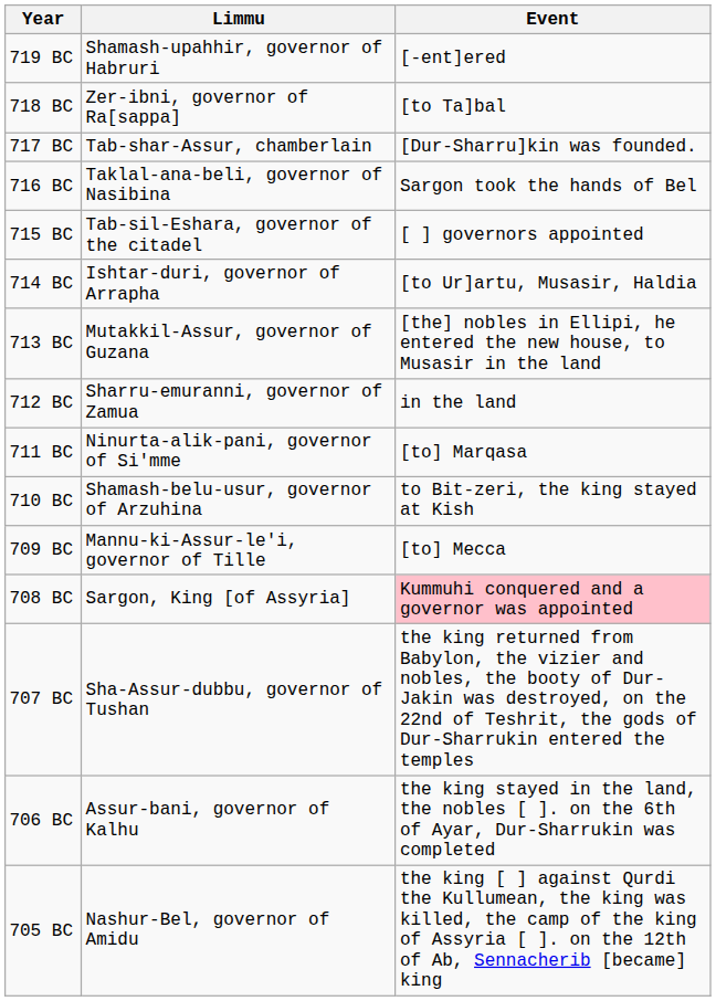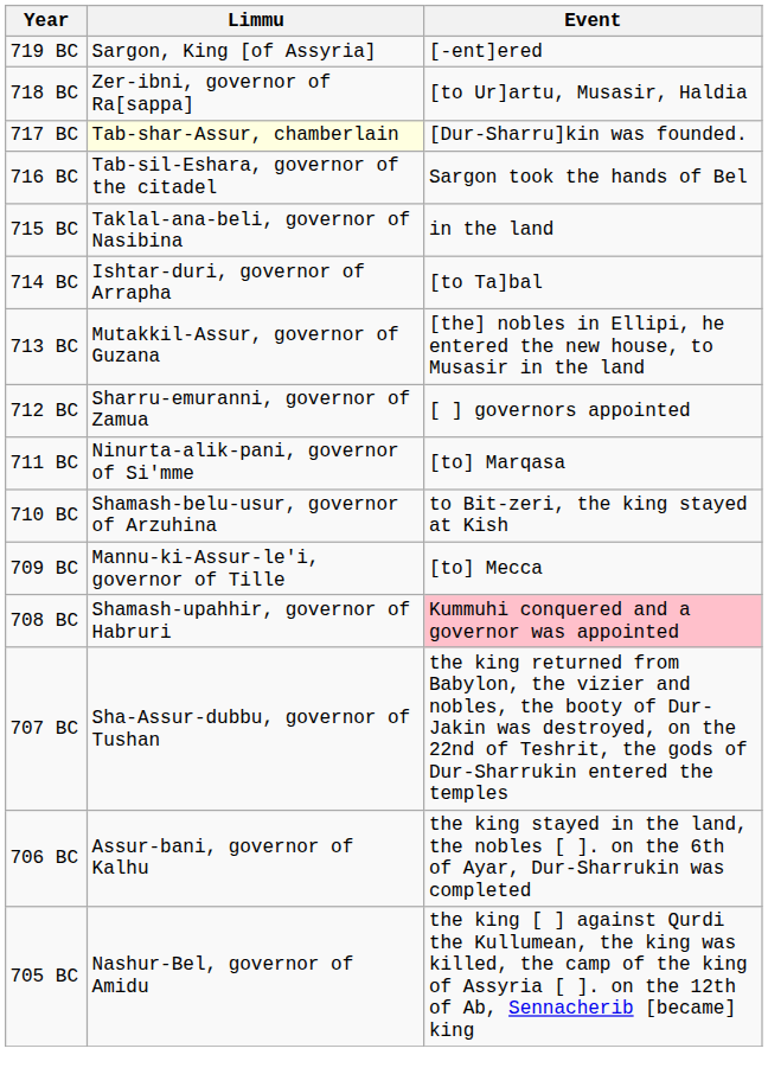719 BC | Limmu: Shamash-upahhir, governor of Habruri -> Sargon, King [of Assyria]
718 BC | Event: [to Ta]bal -> [to Ur]artu, Musasir, Haldia
717 BC | Limmu: no background -> lightyellow background
716 BC | Limmu: Taklal-ana-beli, governor of Nasibina -> Tab-sil-Eshara, governor of the citadel
715 BC | Limmu: Tab-sil-Eshara, governor of the citadel -> Taklal-ana-beli, governor of Nasibina
715 BC | Event: [ ] governors appointed -> in the land
714 BC | Event: [to Ur]artu, Musasir, Haldia -> [to Ta]bal
712 BC | Event: in the land -> [ ] governors appointed
708 BC | Limmu: Sargon, King [of Assyria] -> Shamash-upahhir, governor of Habruri
